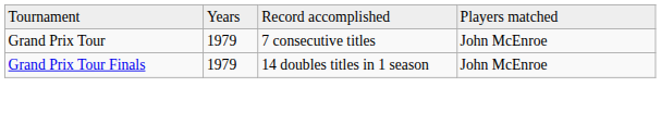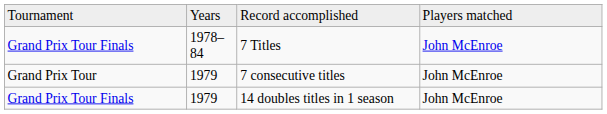+ row: Grand Prix Tour Finals | 1978–84 | 7 Titles | John McEnroe
